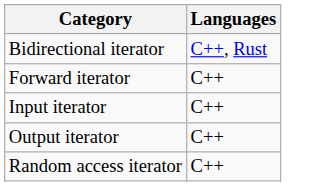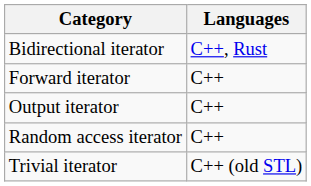- row: Input iterator | C++
+ row: Trivial iterator | C++ (old STL)
